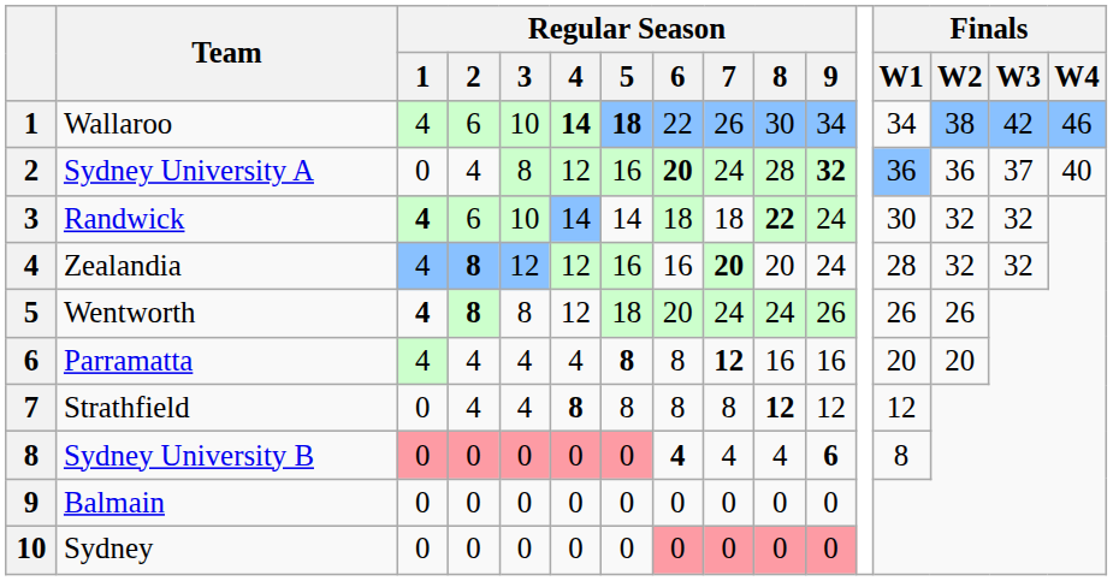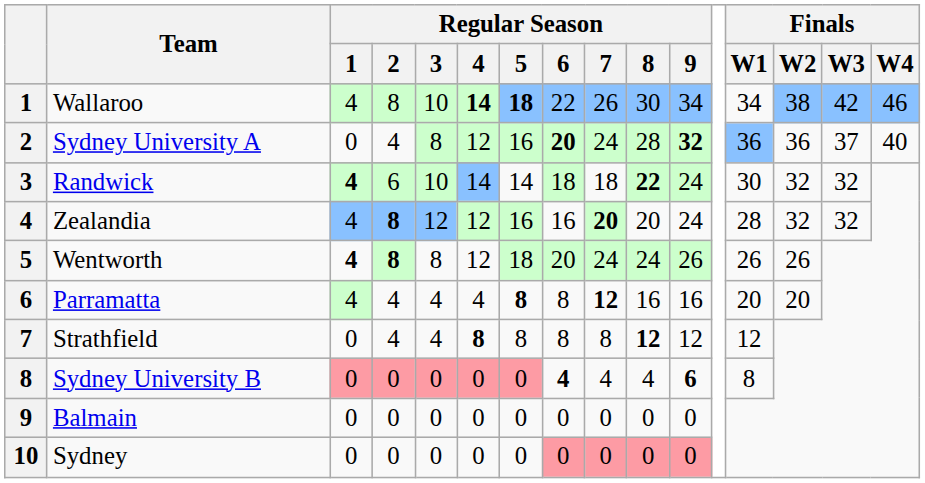Wallaroo | Regular Season / 2: 6 -> 8
